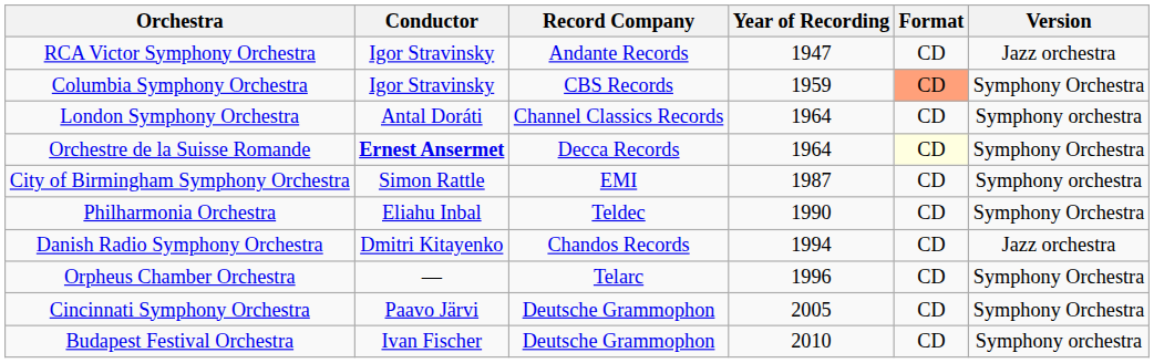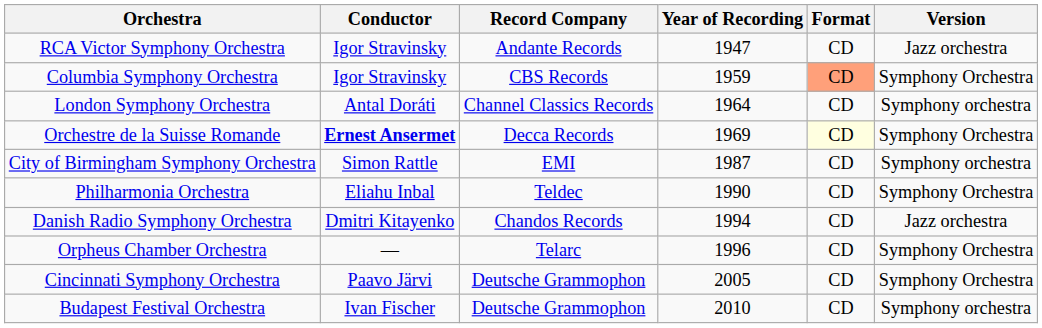Orchestre de la Suisse Romande | Year of Recording: 1964 -> 1969
